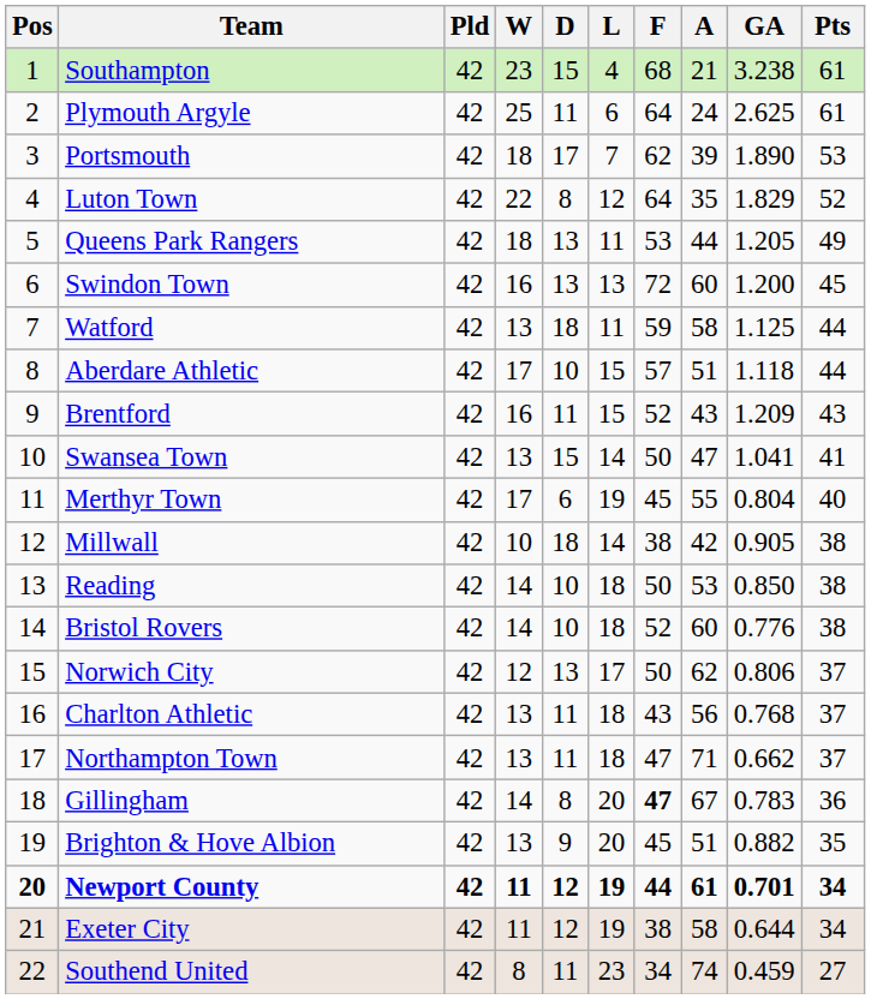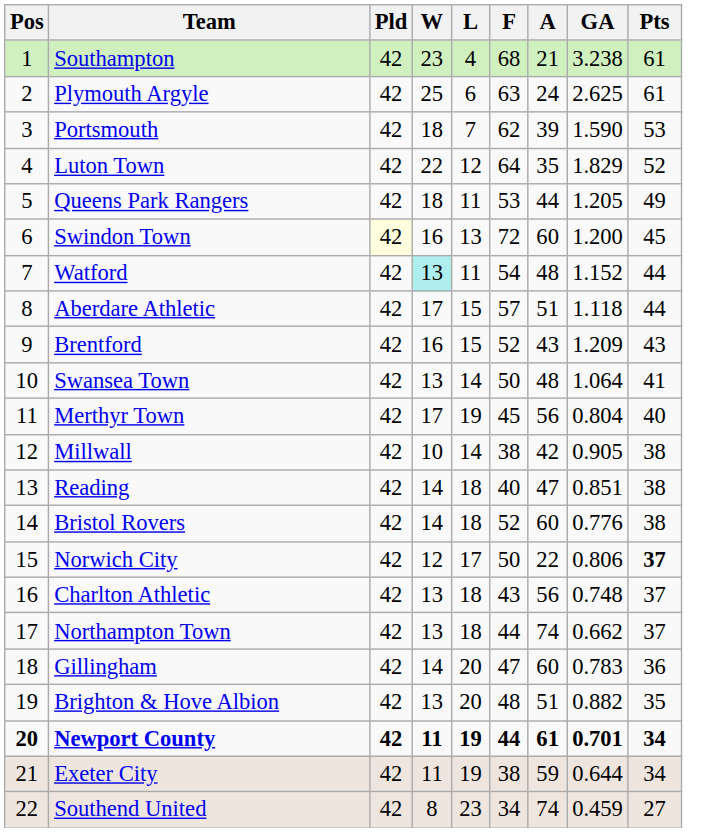- column: D | 15 | 11 | 17 | 8 | 13 | 13 | 18 | 10 | 11 | 15 | 6 | 18 | 10 | 10 | 13 | 11 | 11 | 8 | 9 | 12 | 12 | 11
Plymouth Argyle | F: 64 -> 63
Portsmouth | GA: 1.890 -> 1.590
Swindon Town | Pld: no background -> lightyellow background
Watford | W: no background -> paleturquoise background
Watford | F: 59 -> 54
Watford | A: 58 -> 48
Watford | GA: 1.125 -> 1.152
Swansea Town | A: 47 -> 48
Swansea Town | GA: 1.041 -> 1.064
Merthyr Town | A: 55 -> 56
Reading | F: 50 -> 40
Reading | A: 53 -> 47
Reading | GA: 0.850 -> 0.851
Norwich City | A: 62 -> 22
Norwich City | Pts: normal -> bold
Charlton Athletic | GA: 0.768 -> 0.748
Northampton Town | F: 47 -> 44
Northampton Town | A: 71 -> 74
Gillingham | F: bold -> normal
Gillingham | A: 67 -> 60
Brighton & Hove Albion | F: 45 -> 48
Exeter City | A: 58 -> 59
